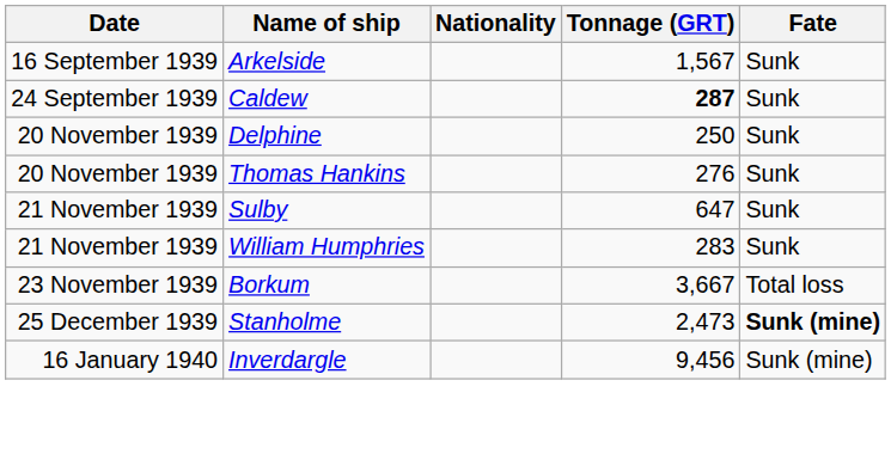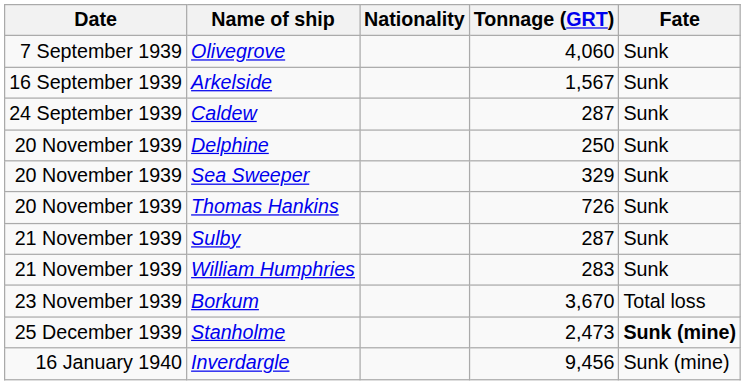+ row: 7 September 1939 | Olivegrove | 4,060 | Sunk
Caldew | Tonnage (GRT): bold -> normal
+ row: 20 November 1939 | Sea Sweeper | 329 | Sunk
Thomas Hankins | Tonnage (GRT): 276 -> 726
Sulby | Tonnage (GRT): 647 -> 287
Borkum | Tonnage (GRT): 3,667 -> 3,670
